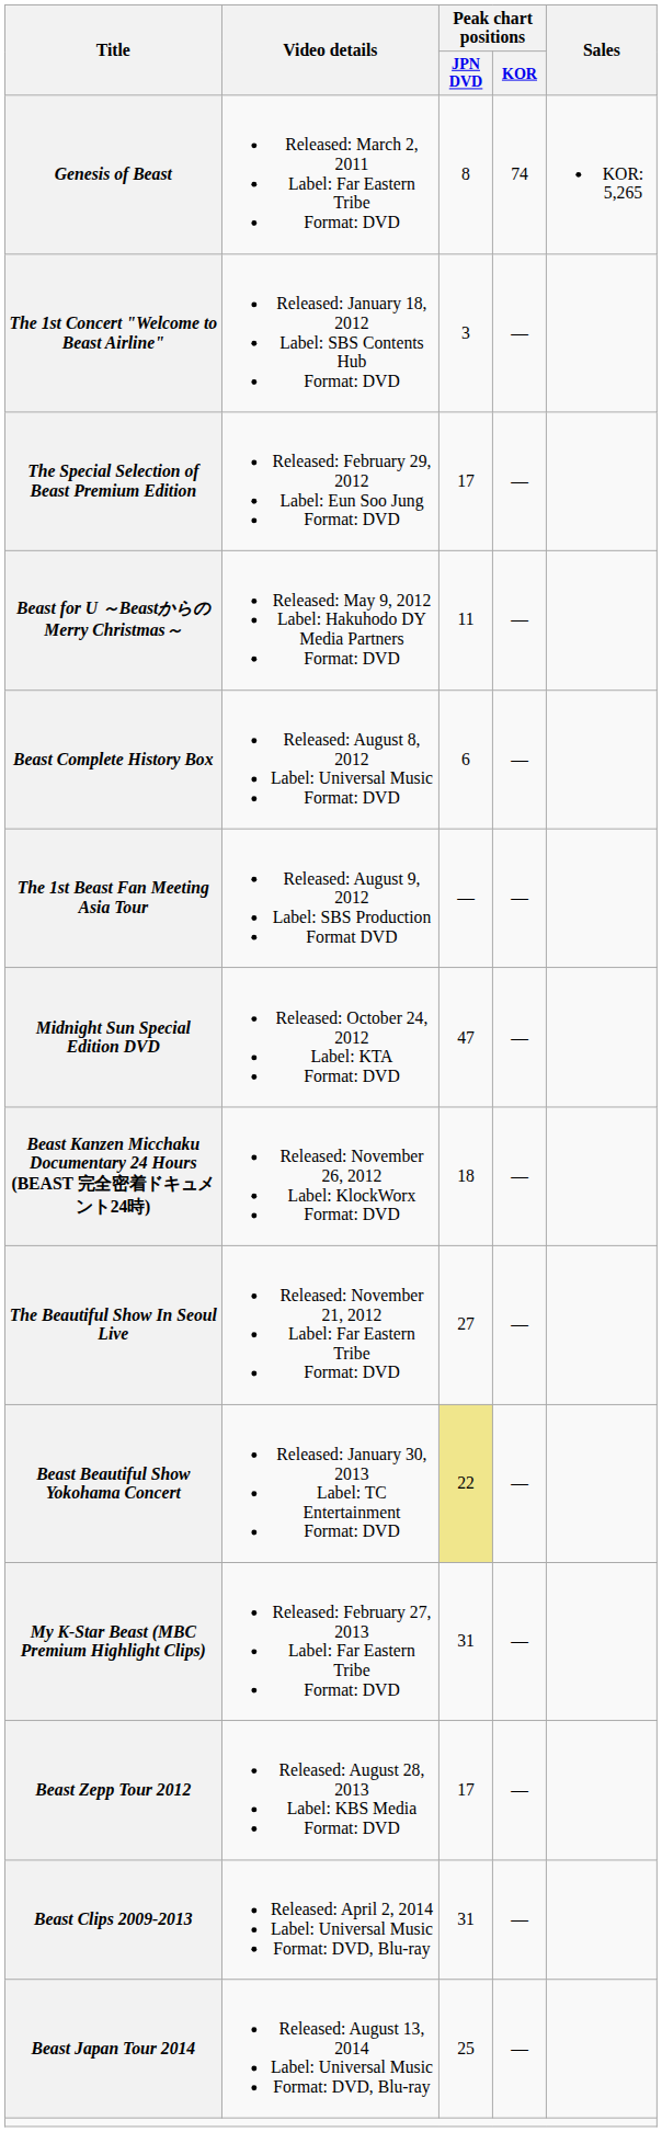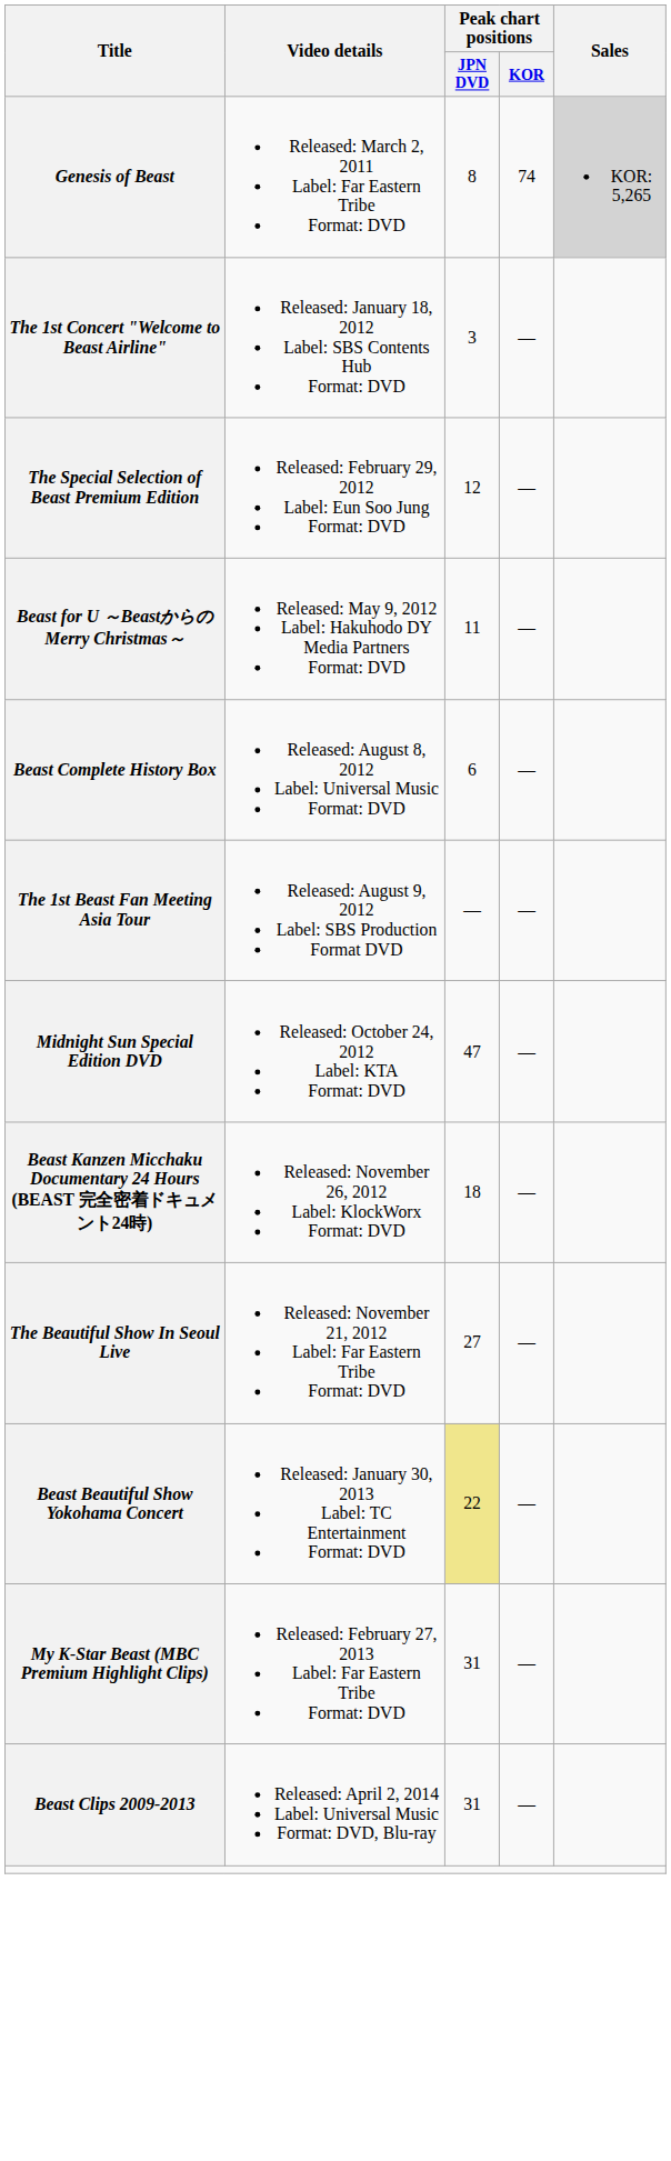Genesis of Beast | Sales: no background -> lightgrey background
The Special Selection of Beast Premium Edition | Peak chart positions / JPN DVD: 17 -> 12
- row: Beast Zepp Tour 2012 | Released: August 28, 2013 Label: KBS Media Format: DVD | 17 | —
- row: Beast Japan Tour 2014 | Released: August 13, 2014 Label: Universal Music Format: DVD, Blu-ray | 25 | —
